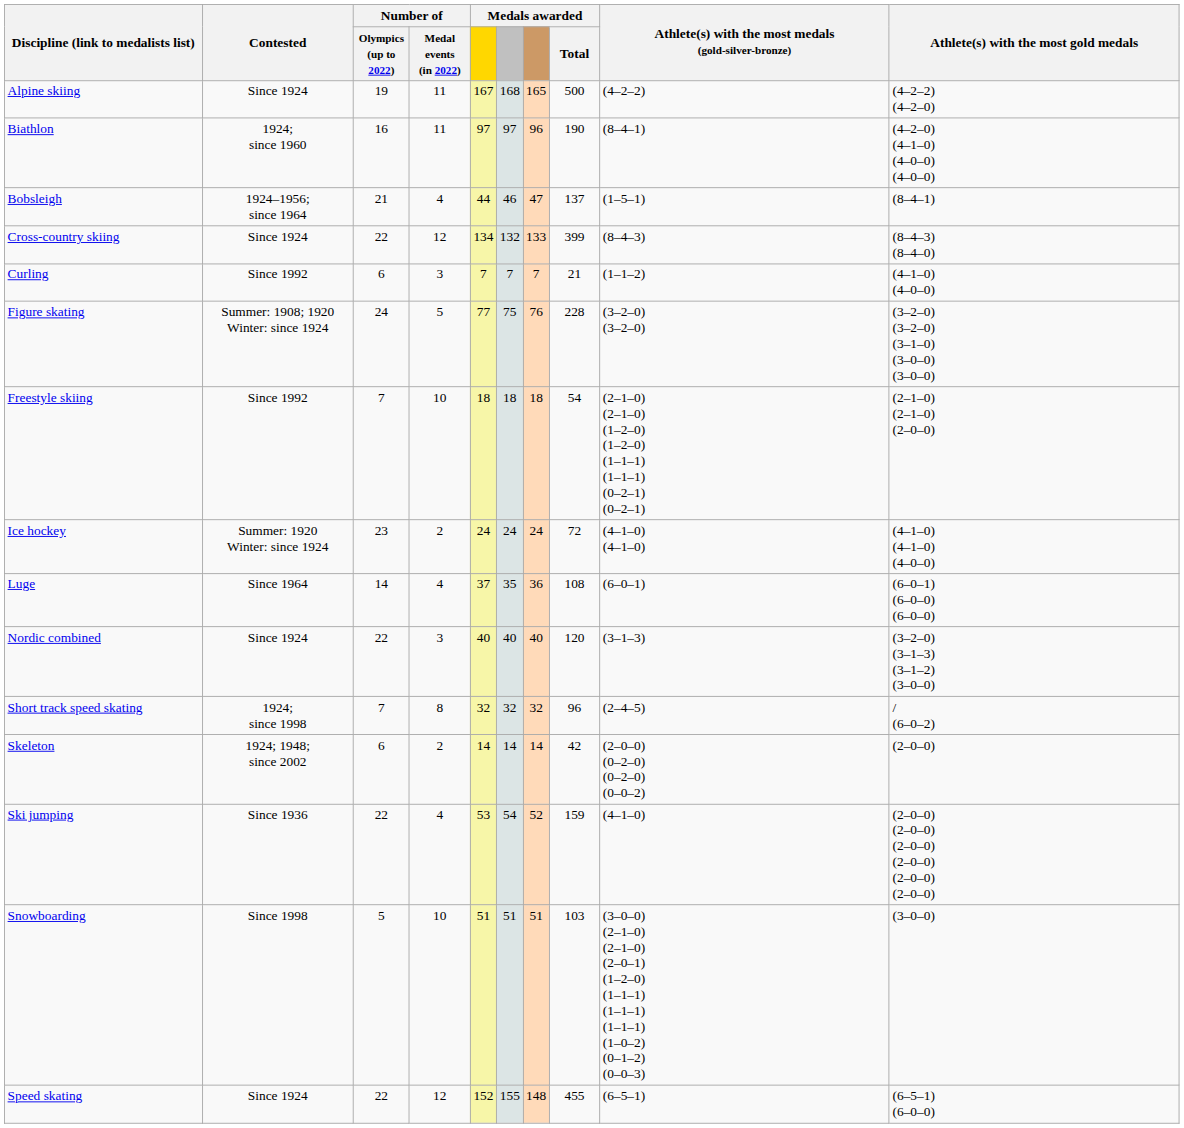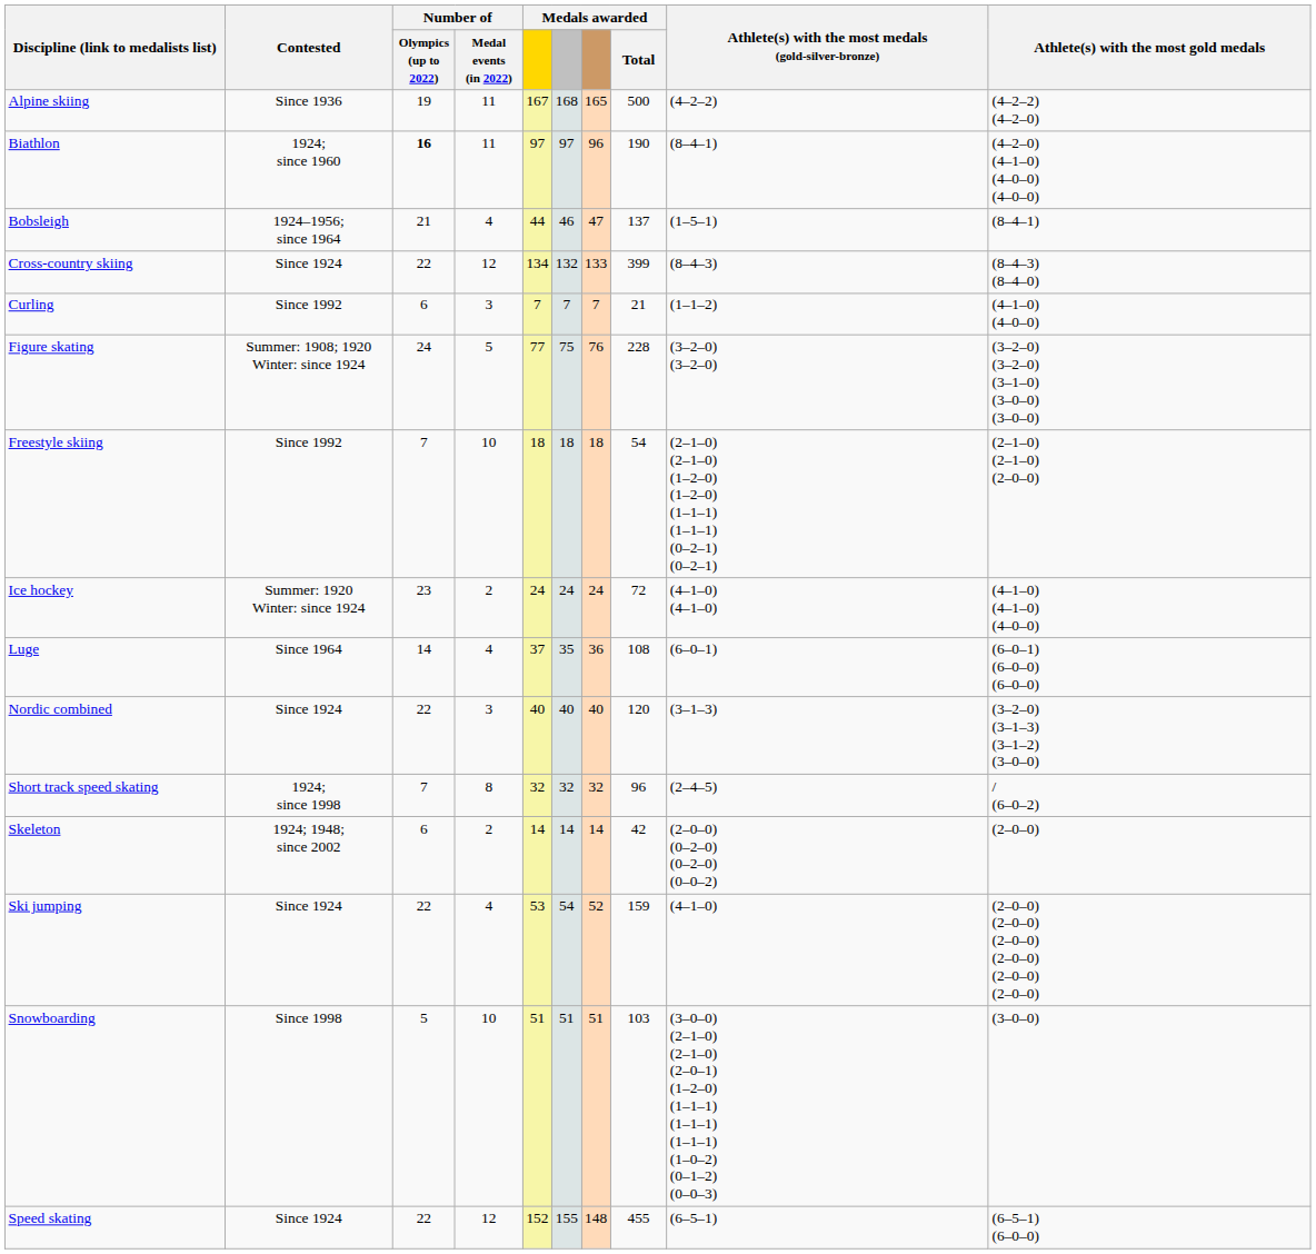Alpine skiing | Contested: Since 1924 -> Since 1936
Biathlon | Number of / Olympics (up to 2022): normal -> bold
Ski jumping | Contested: Since 1936 -> Since 1924
